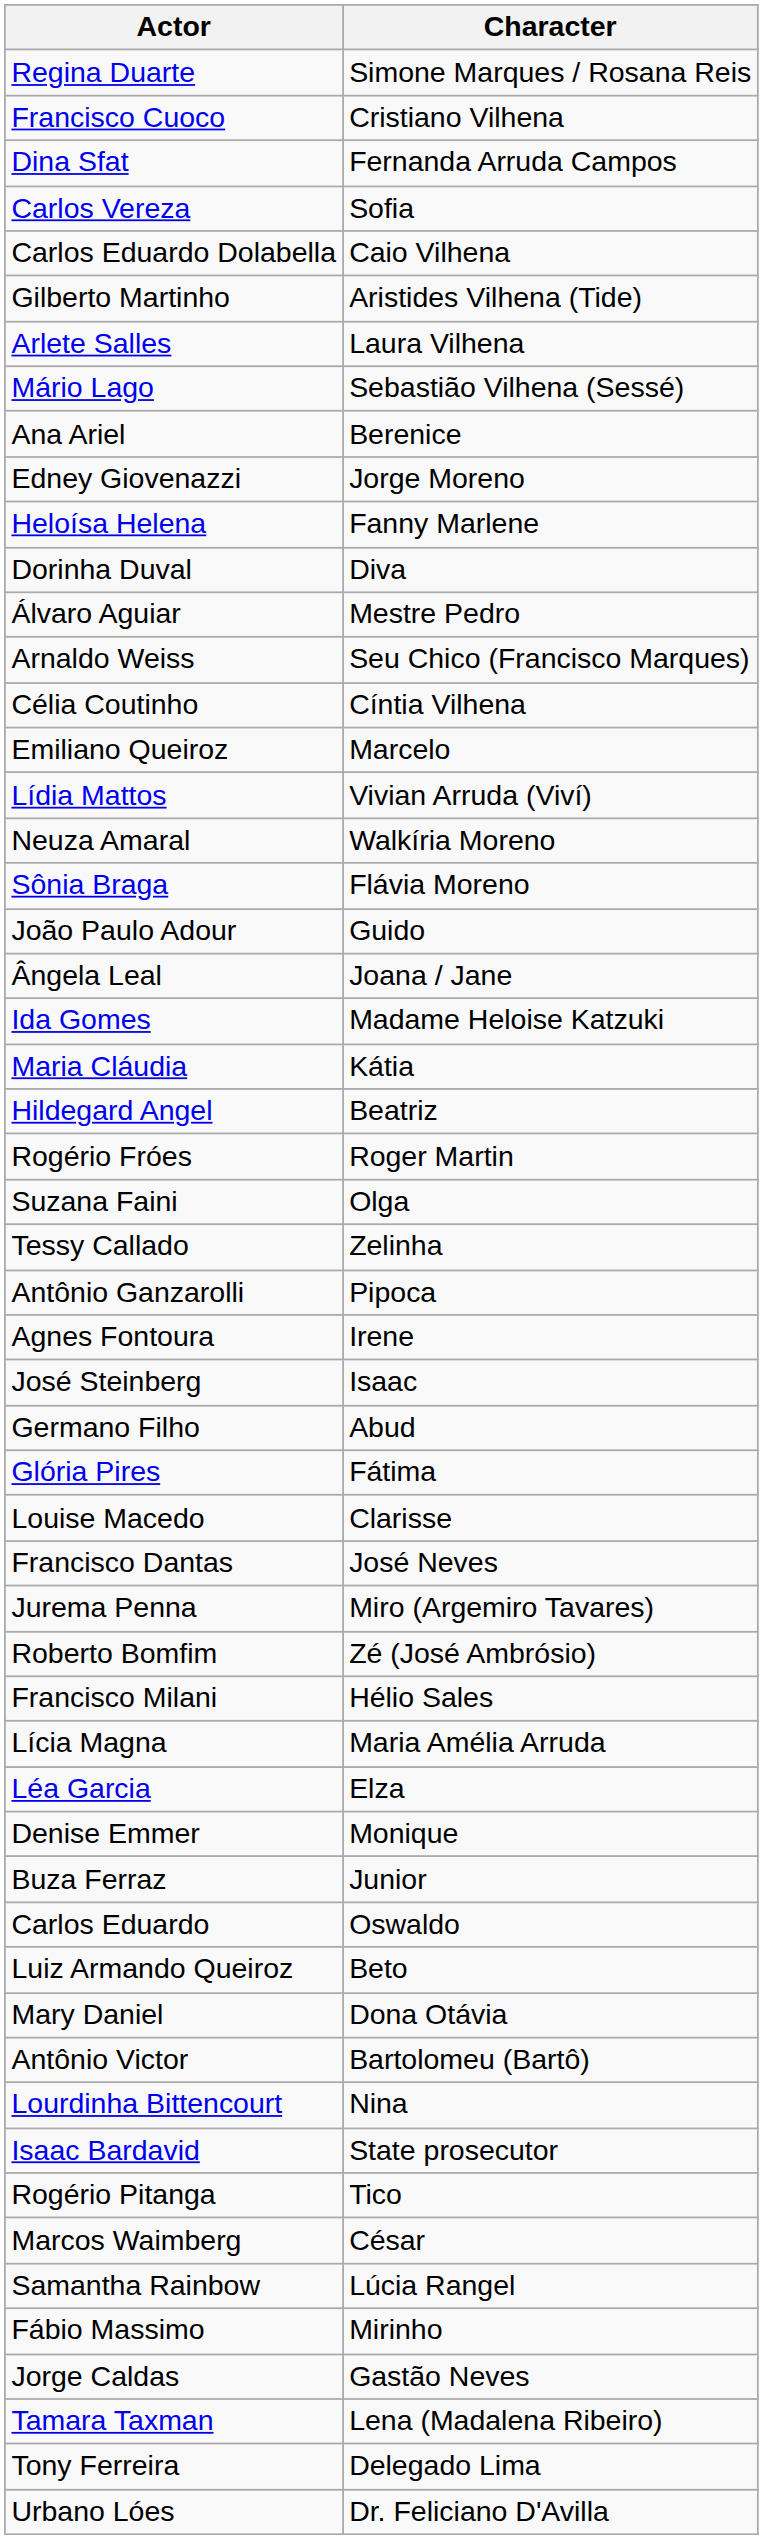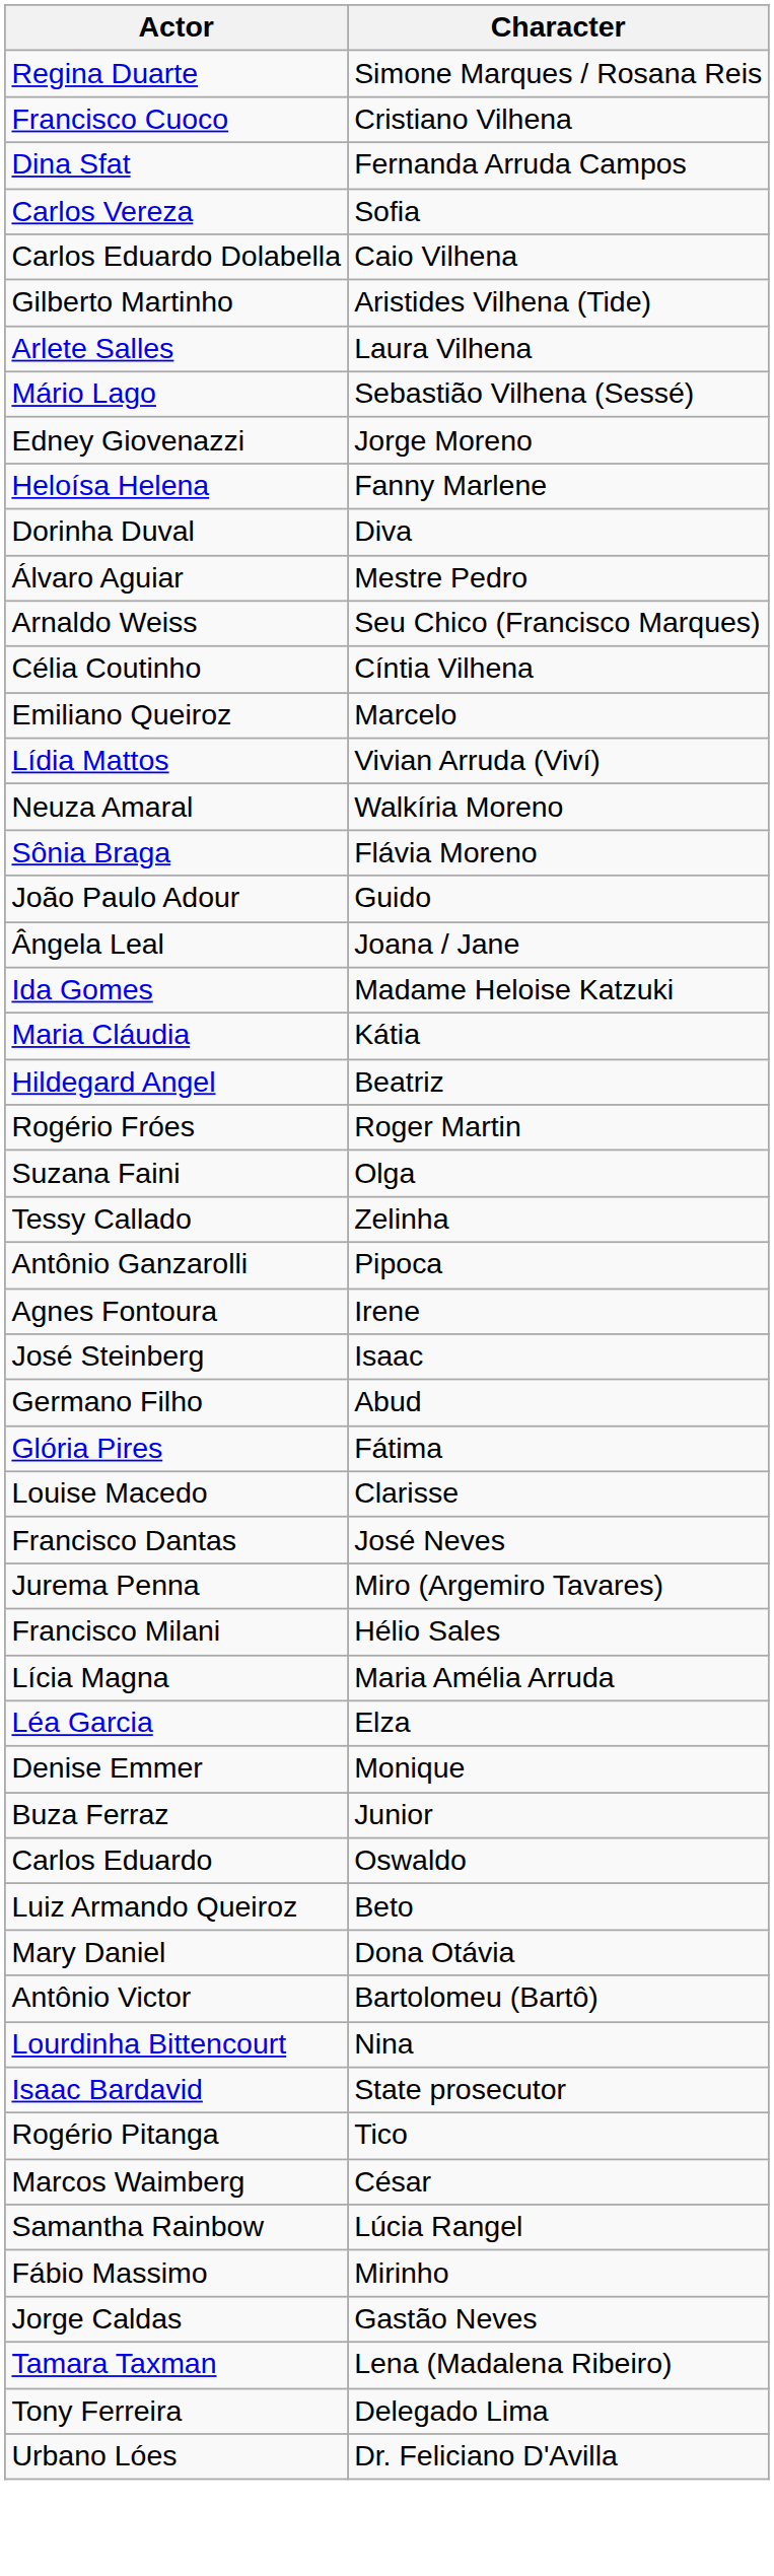- row: Ana Ariel | Berenice
- row: Roberto Bomfim | Zé (José Ambrósio)
